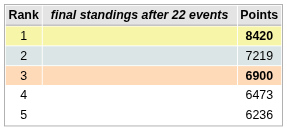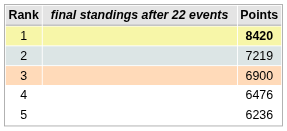3 | Points: bold -> normal
4 | Points: 6473 -> 6476
